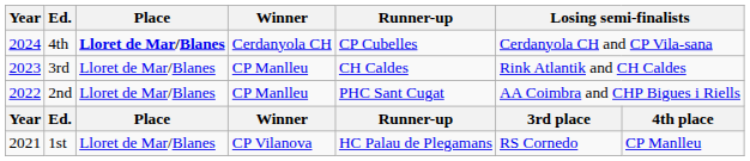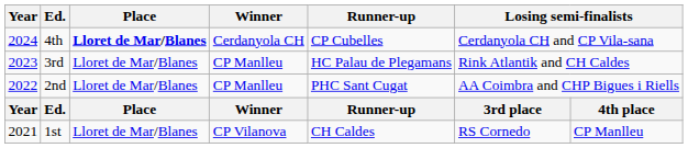3rd | Runner-up: CH Caldes -> HC Palau de Plegamans
1st | Runner-up: HC Palau de Plegamans -> CH Caldes
